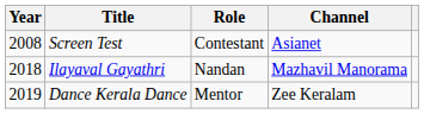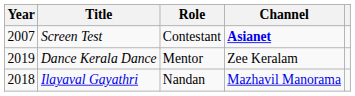Screen Test | Year: 2008 -> 2007
Screen Test | Channel: normal -> bold
rows swapped: Ilayaval Gayathri <-> Dance Kerala Dance
